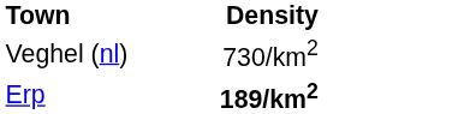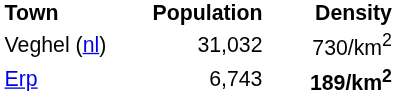+ column: Population | 31,032 | 6,743
